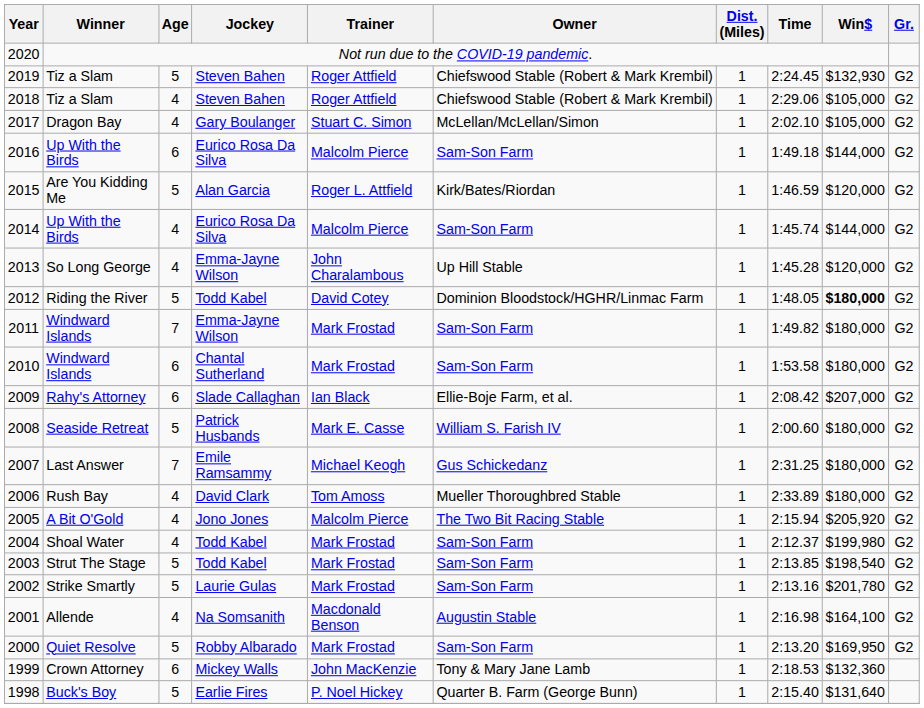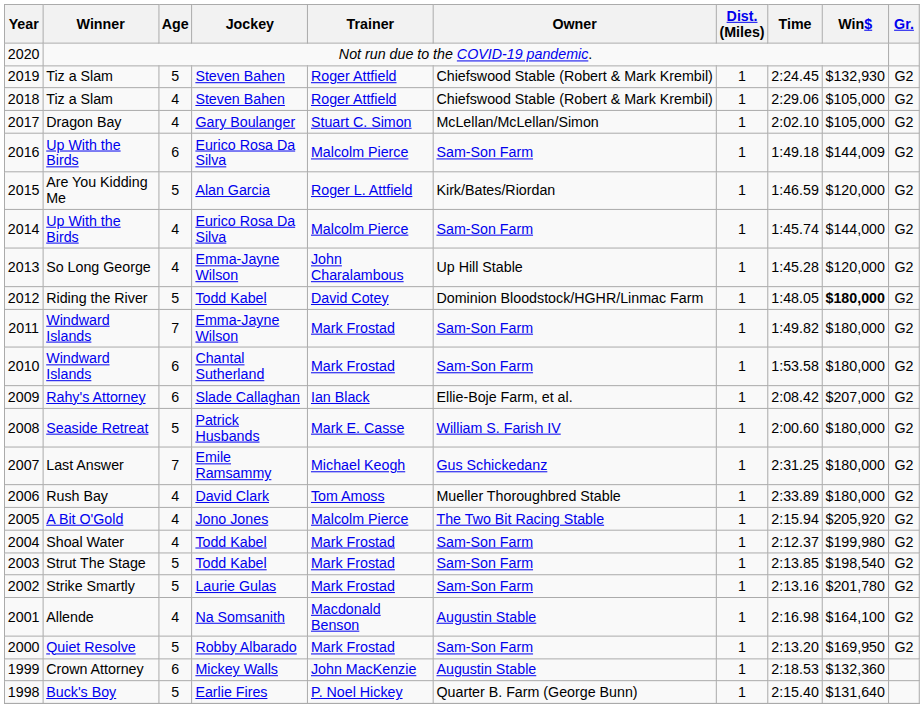2016 | Win$: $144,000 -> $144,009
1999 | Owner: Tony & Mary Jane Lamb -> Augustin Stable
